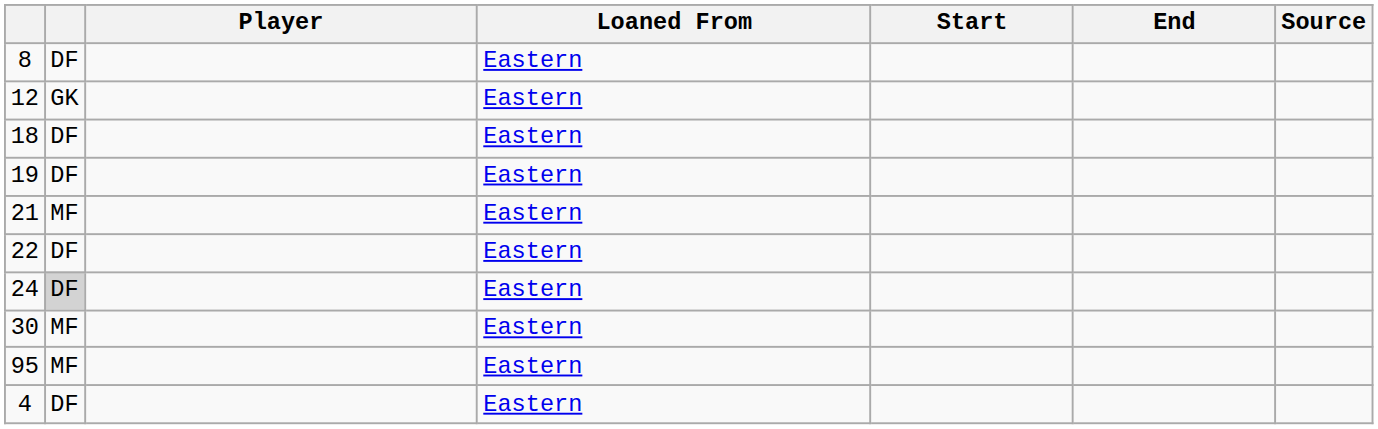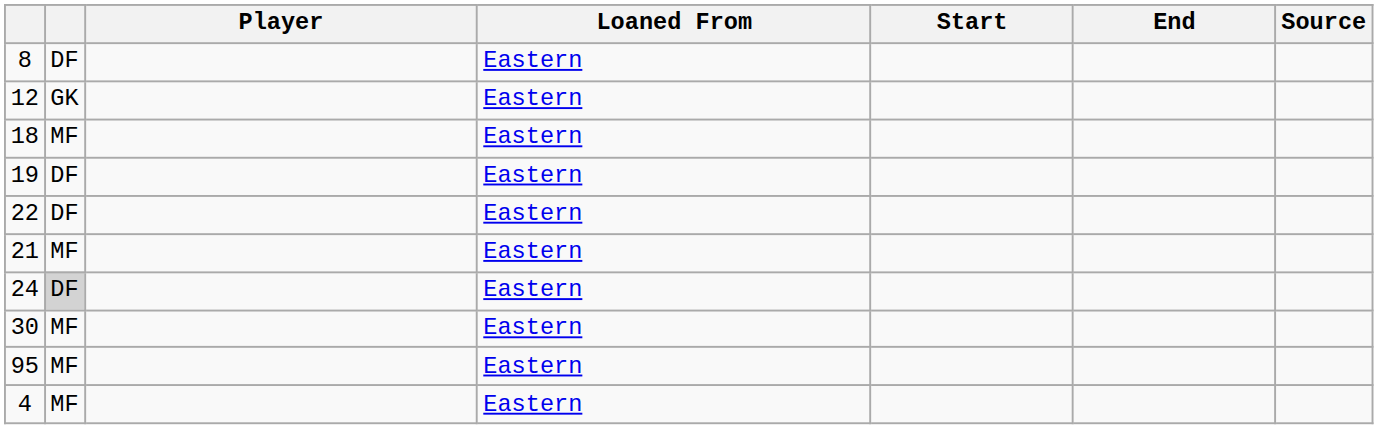18 | column 2: DF -> MF
rows swapped: 21 <-> 22
4 | column 2: DF -> MF
